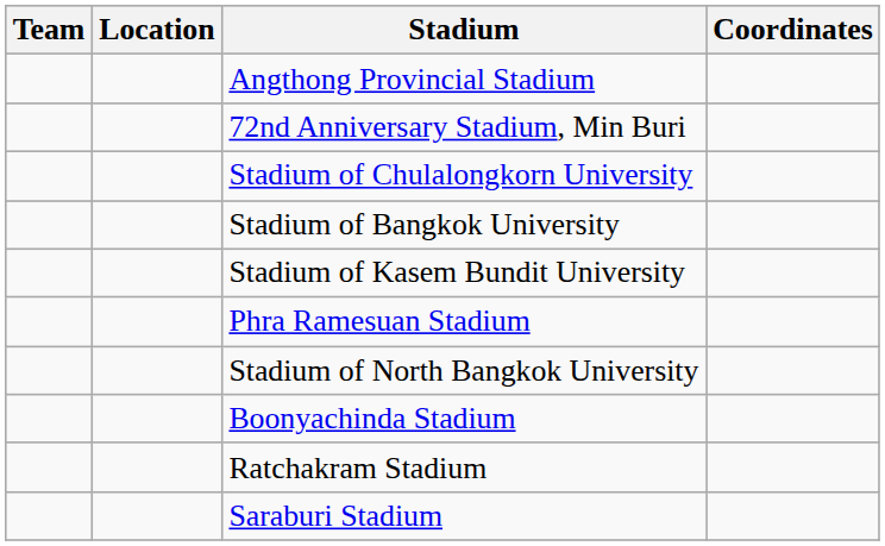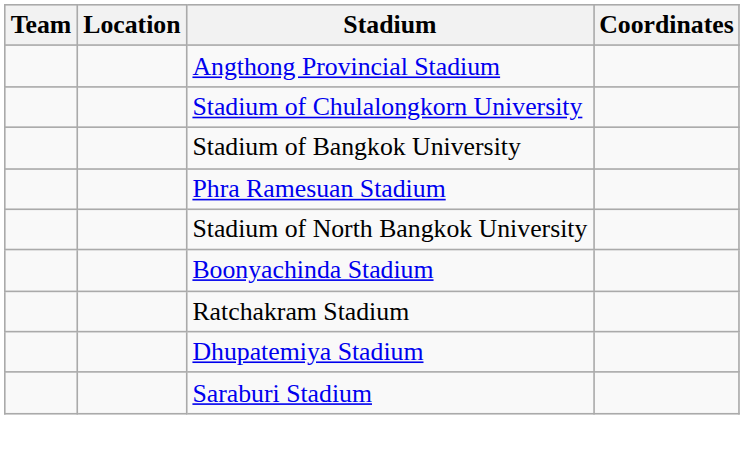- row: 72nd Anniversary Stadium, Min Buri
- row: Stadium of Kasem Bundit University
+ row: Dhupatemiya Stadium
